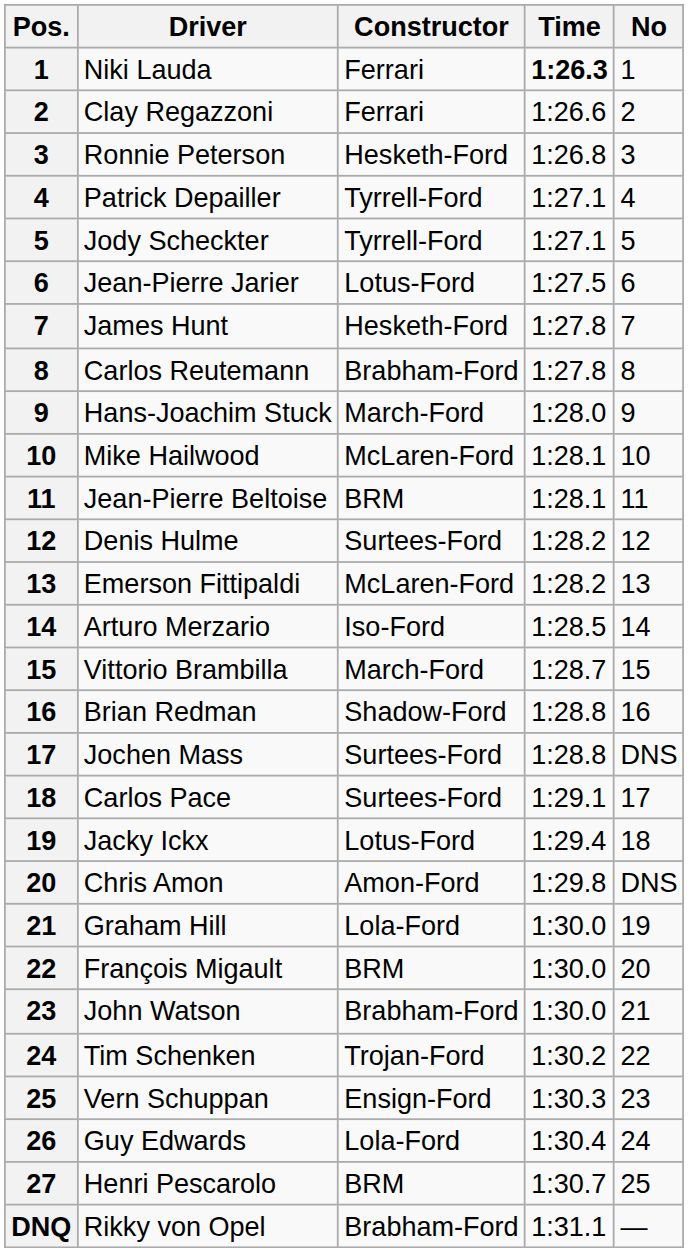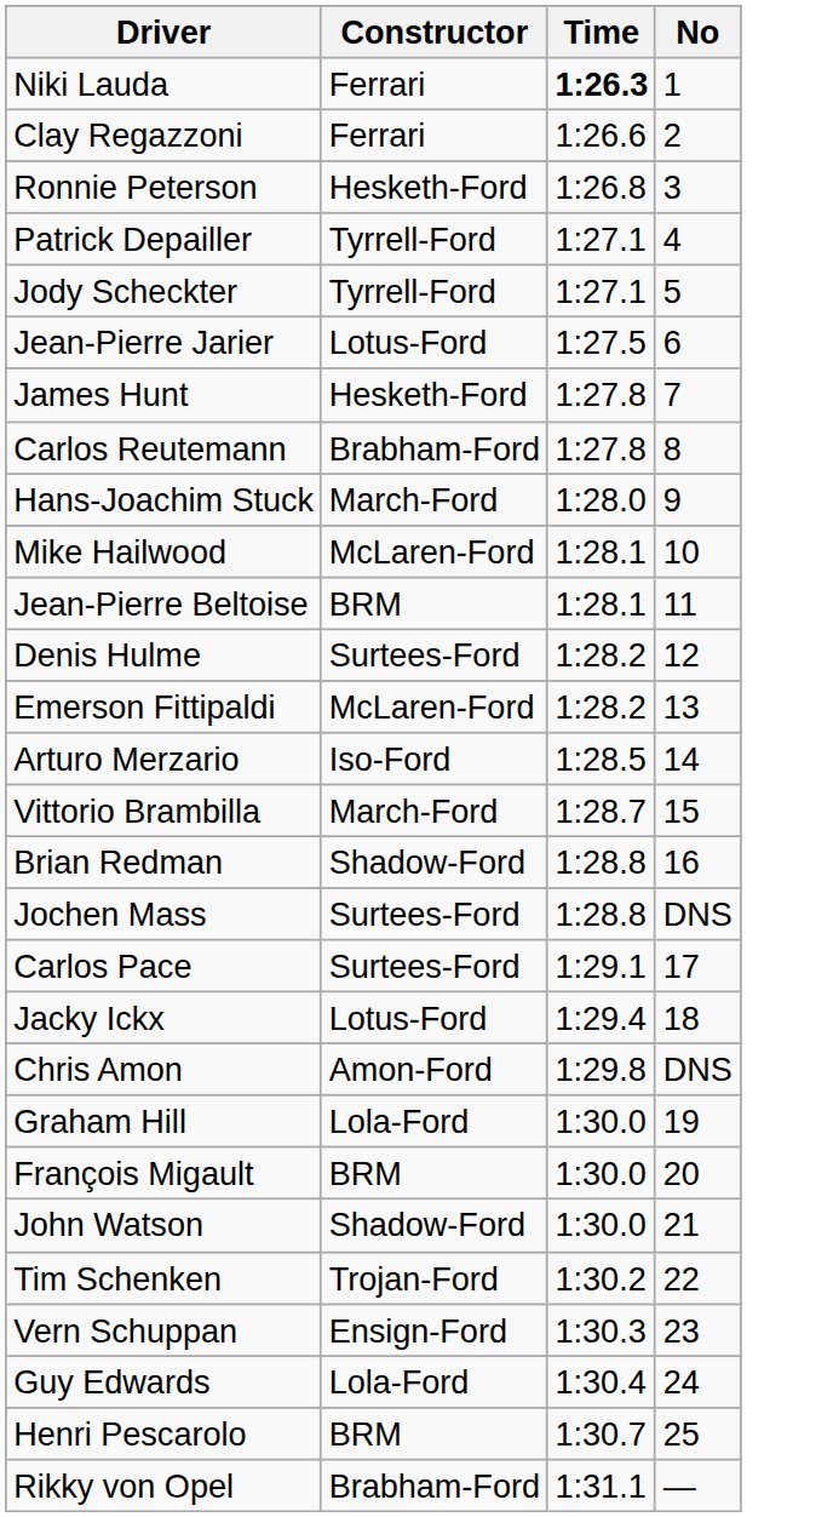- column: Pos. | 1 | 2 | 3 | 4 | 5 | 6 | 7 | 8 | 9 | 10 | 11 | 12 | 13 | 14 | 15 | 16 | 17 | 18 | 19 | 20 | 21 | 22 | 23 | 24 | 25 | 26 | 27 | DNQ
John Watson | Constructor: Brabham-Ford -> Shadow-Ford
